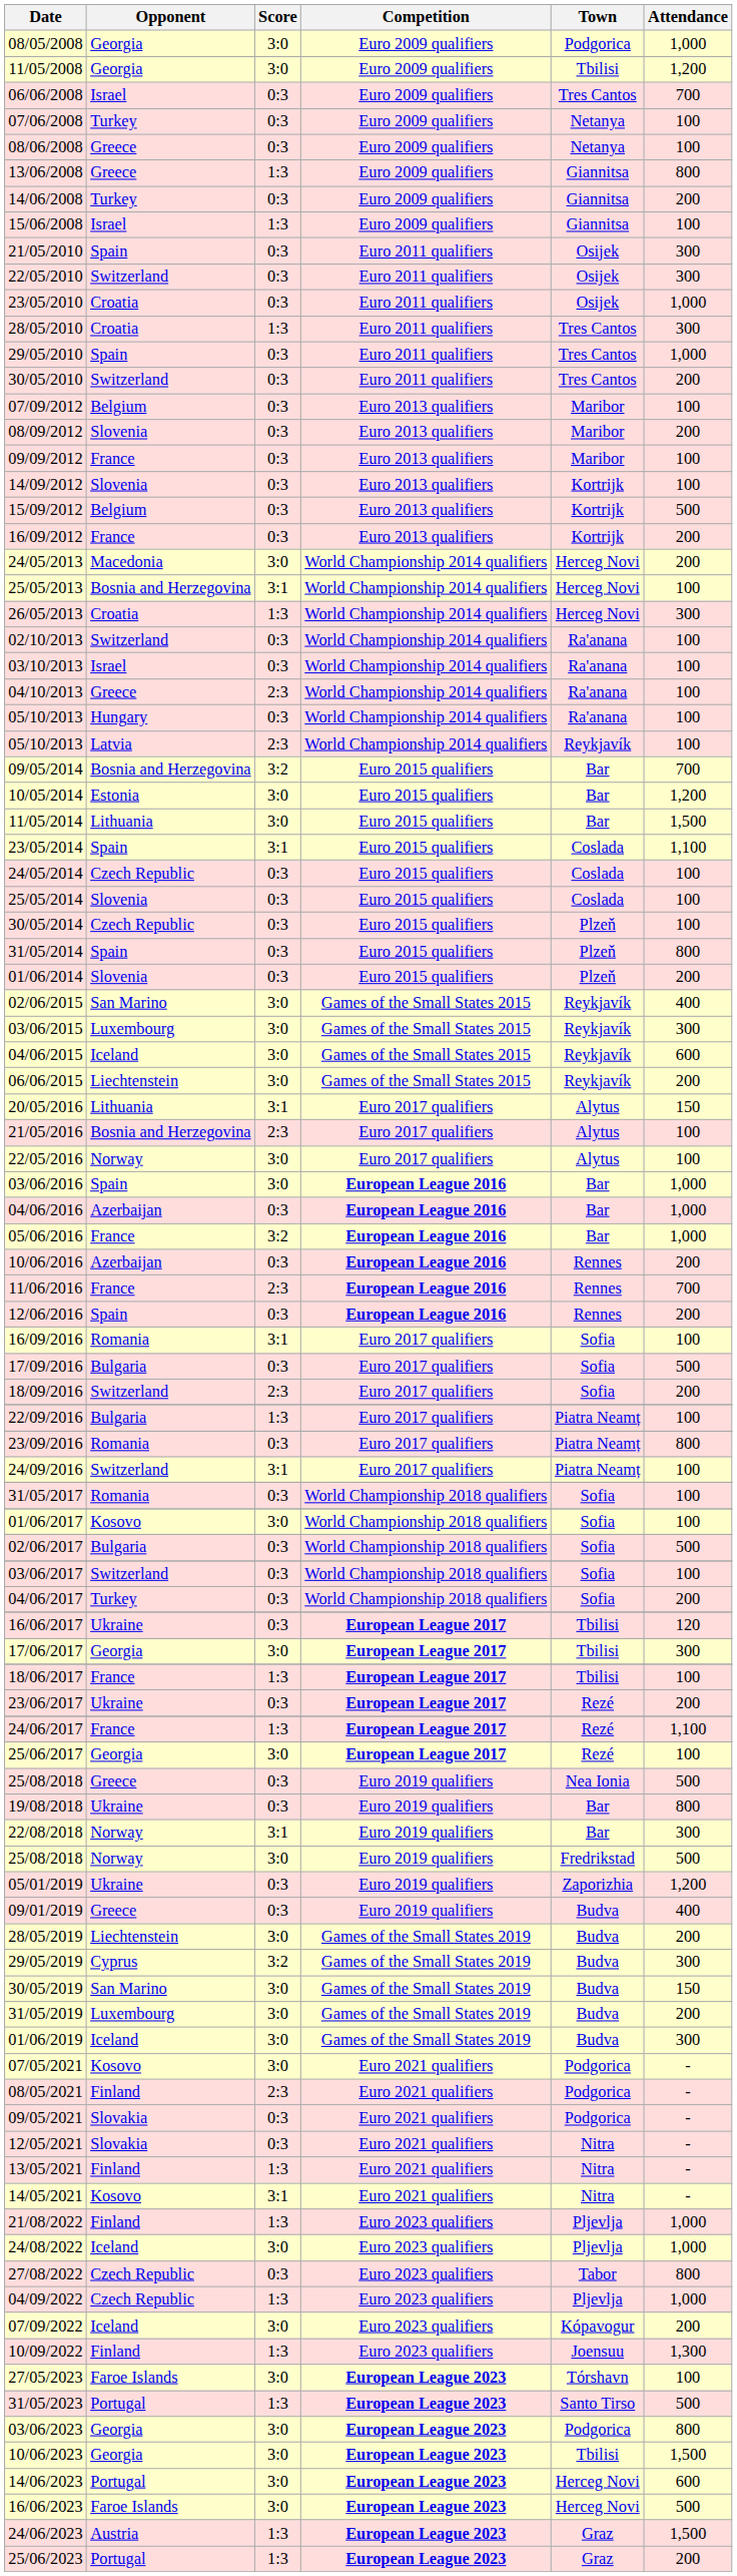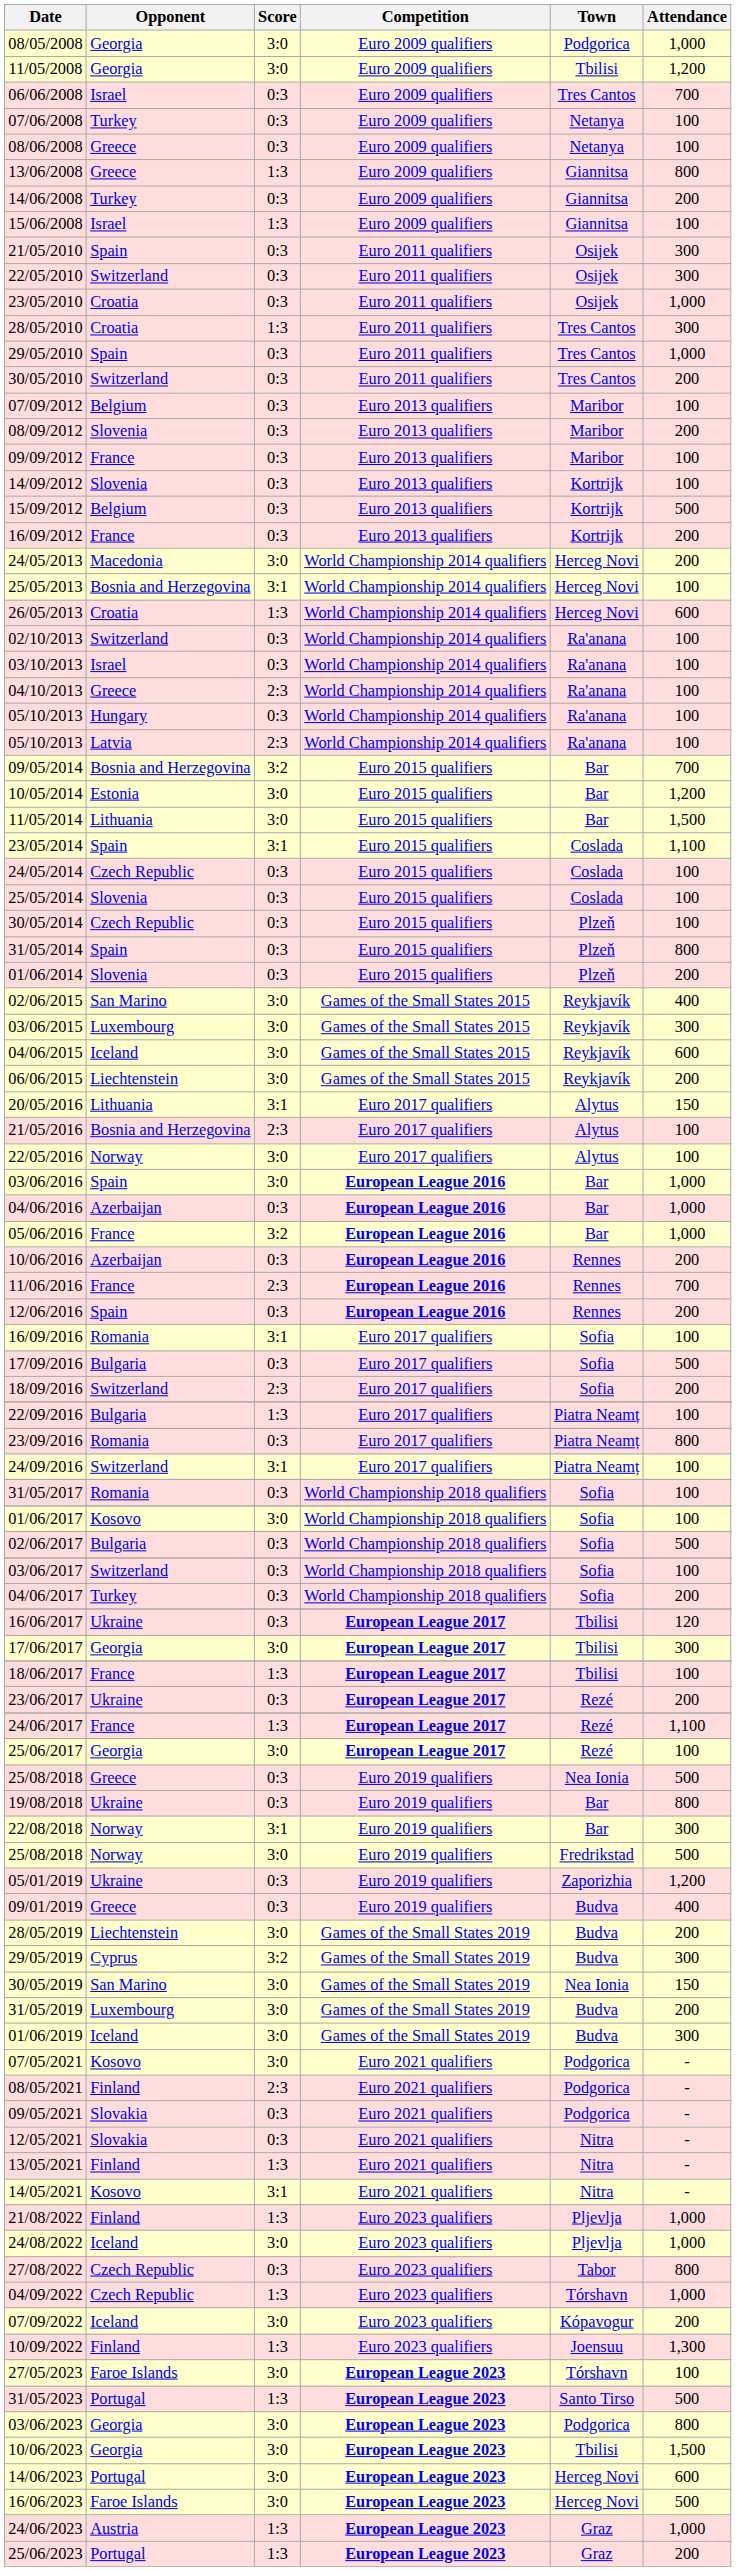26/05/2013 | Attendance: 300 -> 600
05/10/2013 / Latvia | Town: Reykjavík -> Ra'anana
30/05/2019 | Town: Budva -> Nea Ionia
04/09/2022 | Town: Pljevlja -> Tórshavn
24/06/2023 | Attendance: 1,500 -> 1,000
